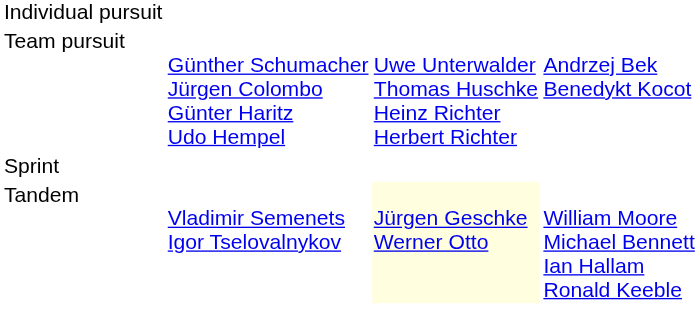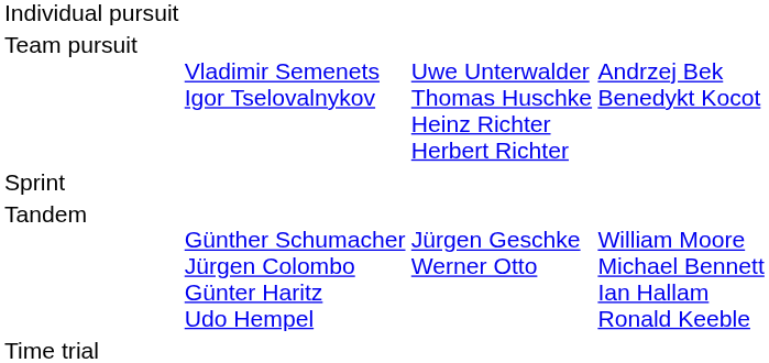Team pursuit | column 2: Günther Schumacher Jürgen Colombo Günter Haritz Udo Hempel -> Vladimir Semenets Igor Tselovalnykov
Tandem | column 2: Vladimir Semenets Igor Tselovalnykov -> Günther Schumacher Jürgen Colombo Günter Haritz Udo Hempel
Tandem | column 3: lightyellow background -> no background
+ row: Time trial
